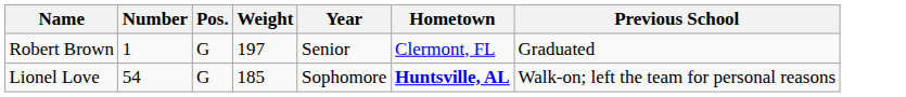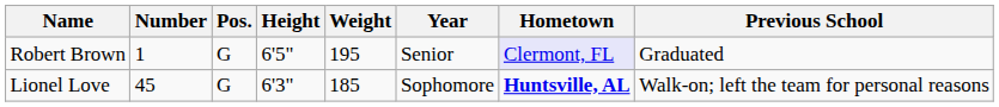+ column: Height | 6'5" | 6'3"
Robert Brown | Weight: 197 -> 195
Robert Brown | Hometown: no background -> lavender background
Lionel Love | Number: 54 -> 45
